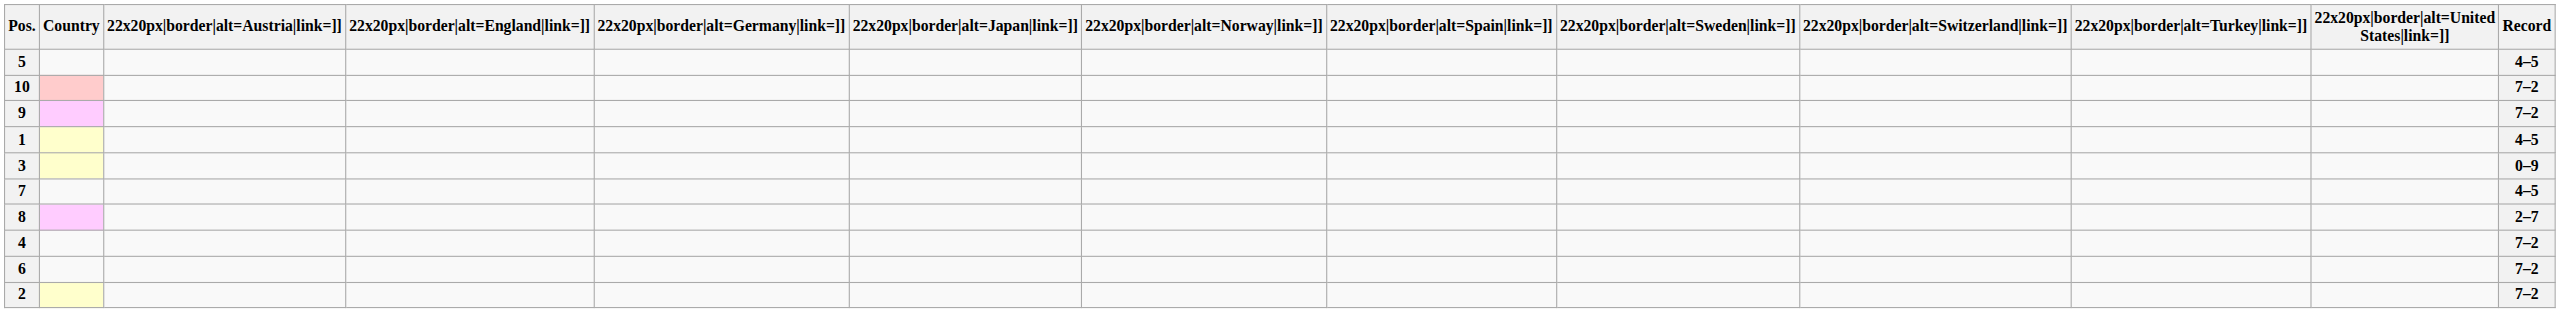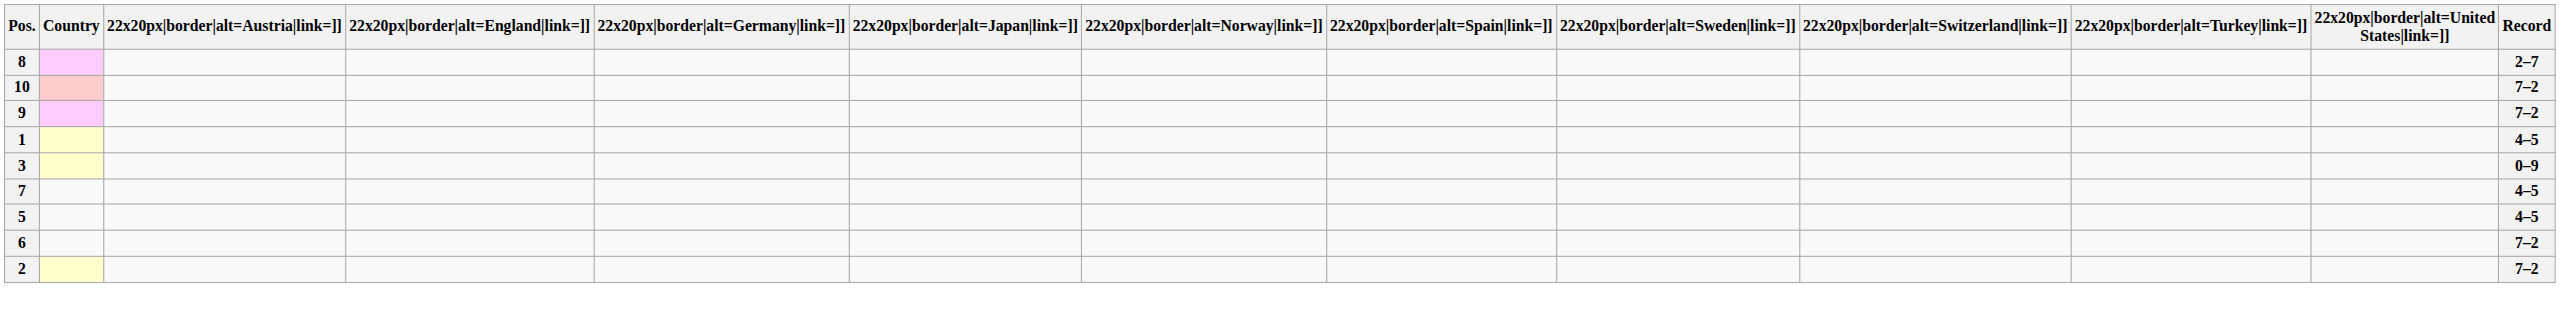rows swapped: 8 <-> 5
- row: 4 | 7–2
